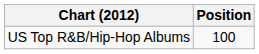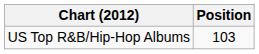US Top R&B/Hip-Hop Albums | Position: 100 -> 103
